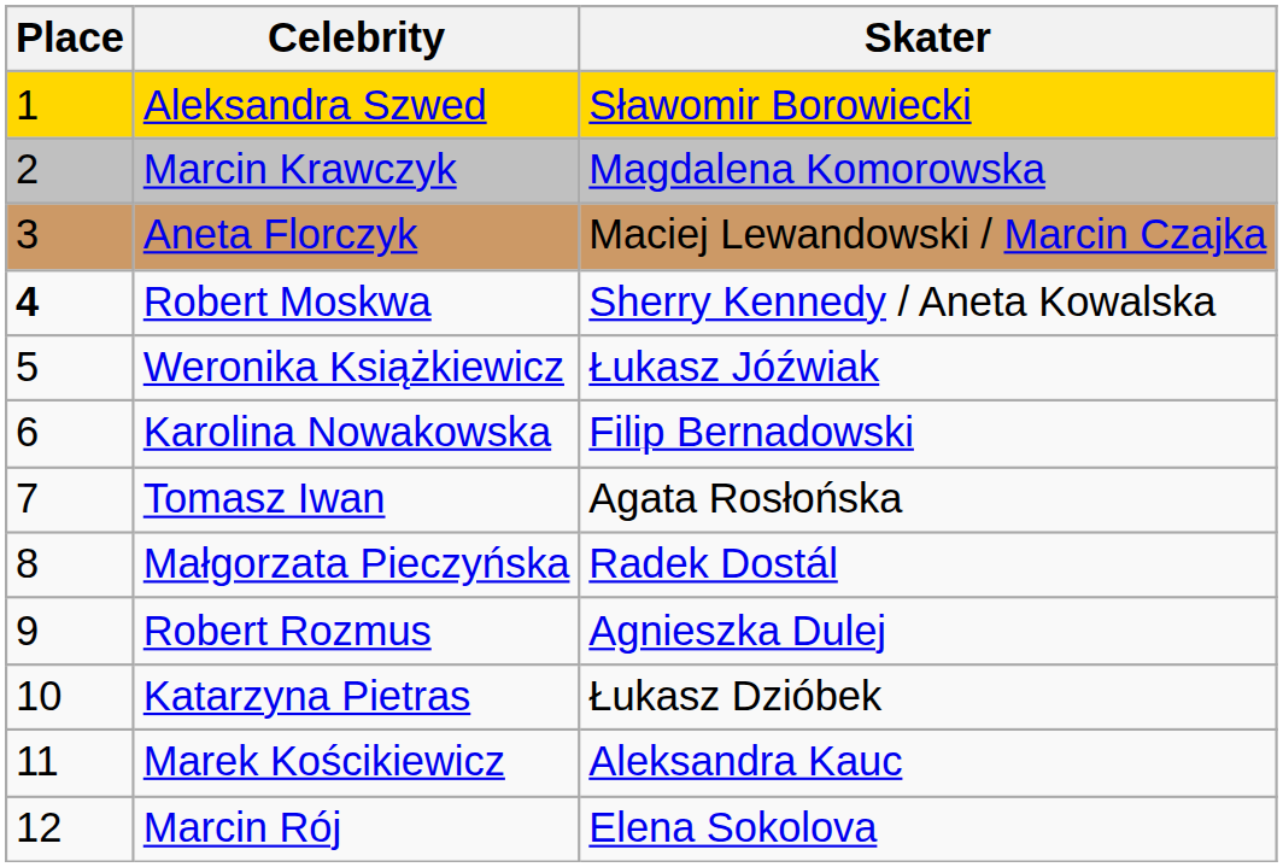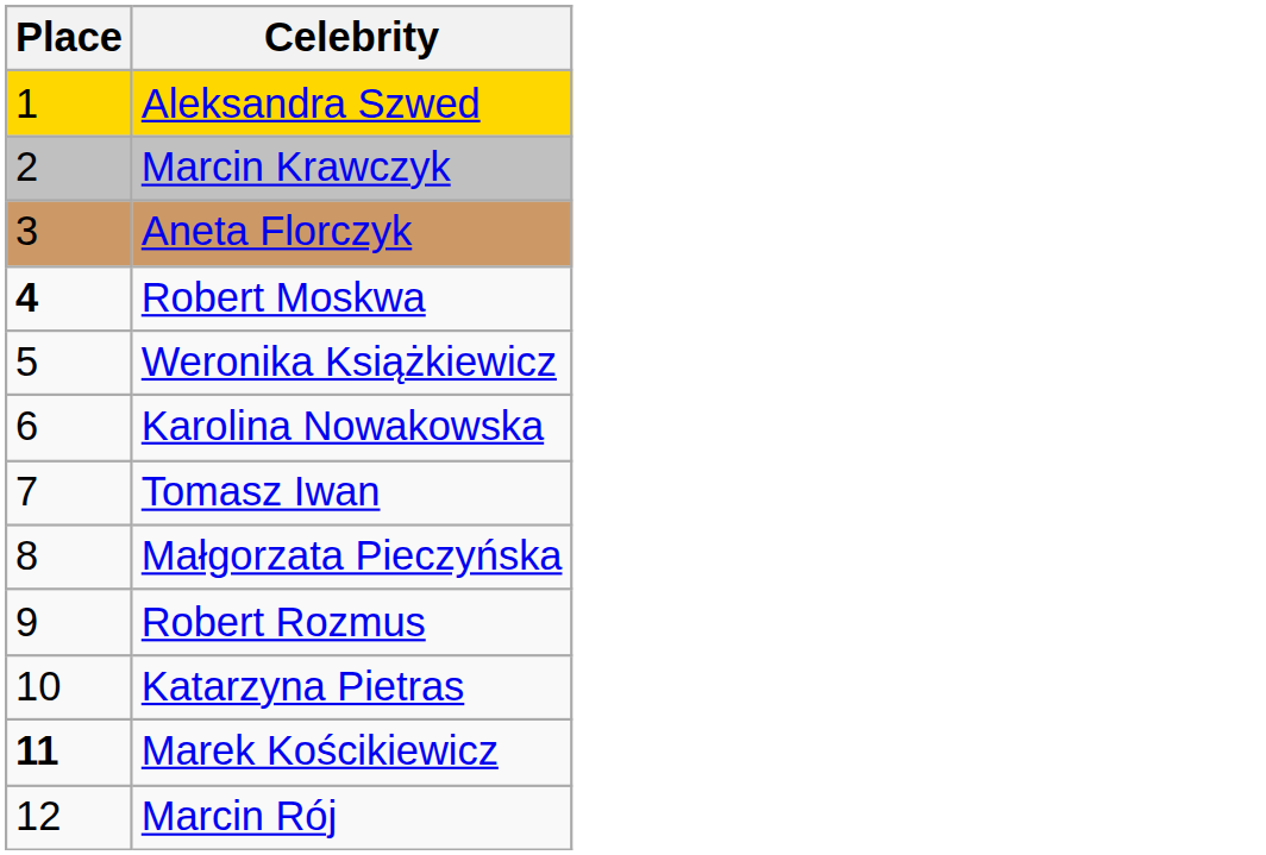- column: Skater | Sławomir Borowiecki | Magdalena Komorowska | Maciej Lewandowski / Marcin Czajka | Sherry Kennedy / Aneta Kowalska | Łukasz Jóźwiak | Filip Bernadowski | Agata Rosłońska | Radek Dostál | Agnieszka Dulej | Łukasz Dzióbek | Aleksandra Kauc | Elena Sokolova
Marek Kościkiewicz | Place: normal -> bold
